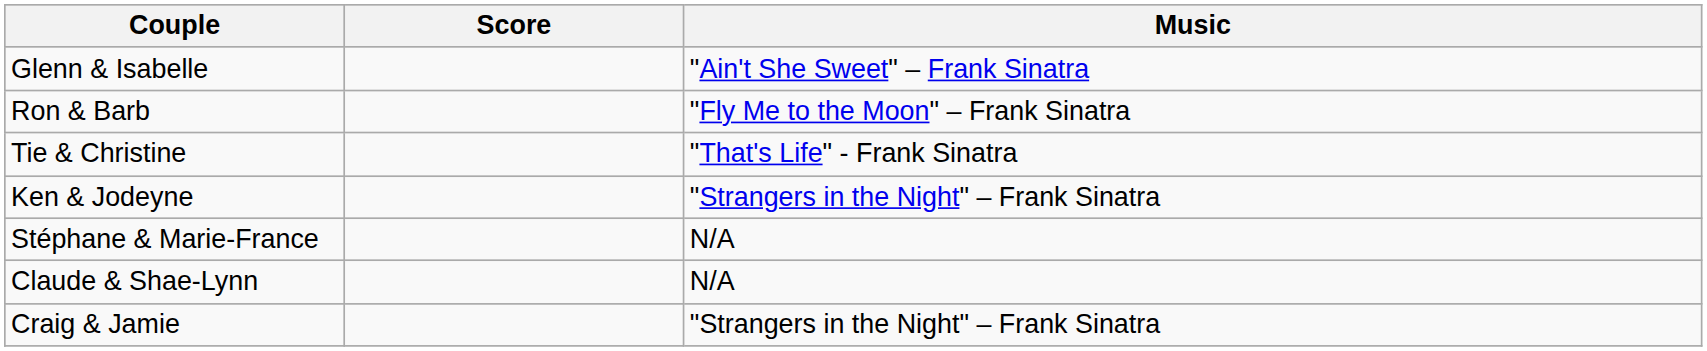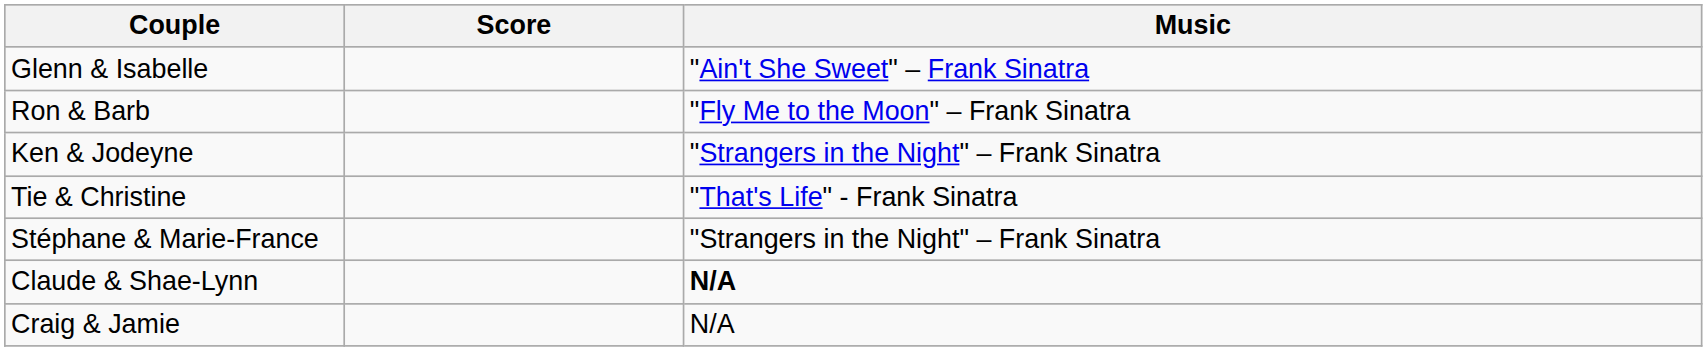rows swapped: Ken & Jodeyne <-> Tie & Christine
Stéphane & Marie-France | Music: N/A -> "Strangers in the Night" – Frank Sinatra
Claude & Shae-Lynn | Music: normal -> bold
Craig & Jamie | Music: "Strangers in the Night" – Frank Sinatra -> N/A
